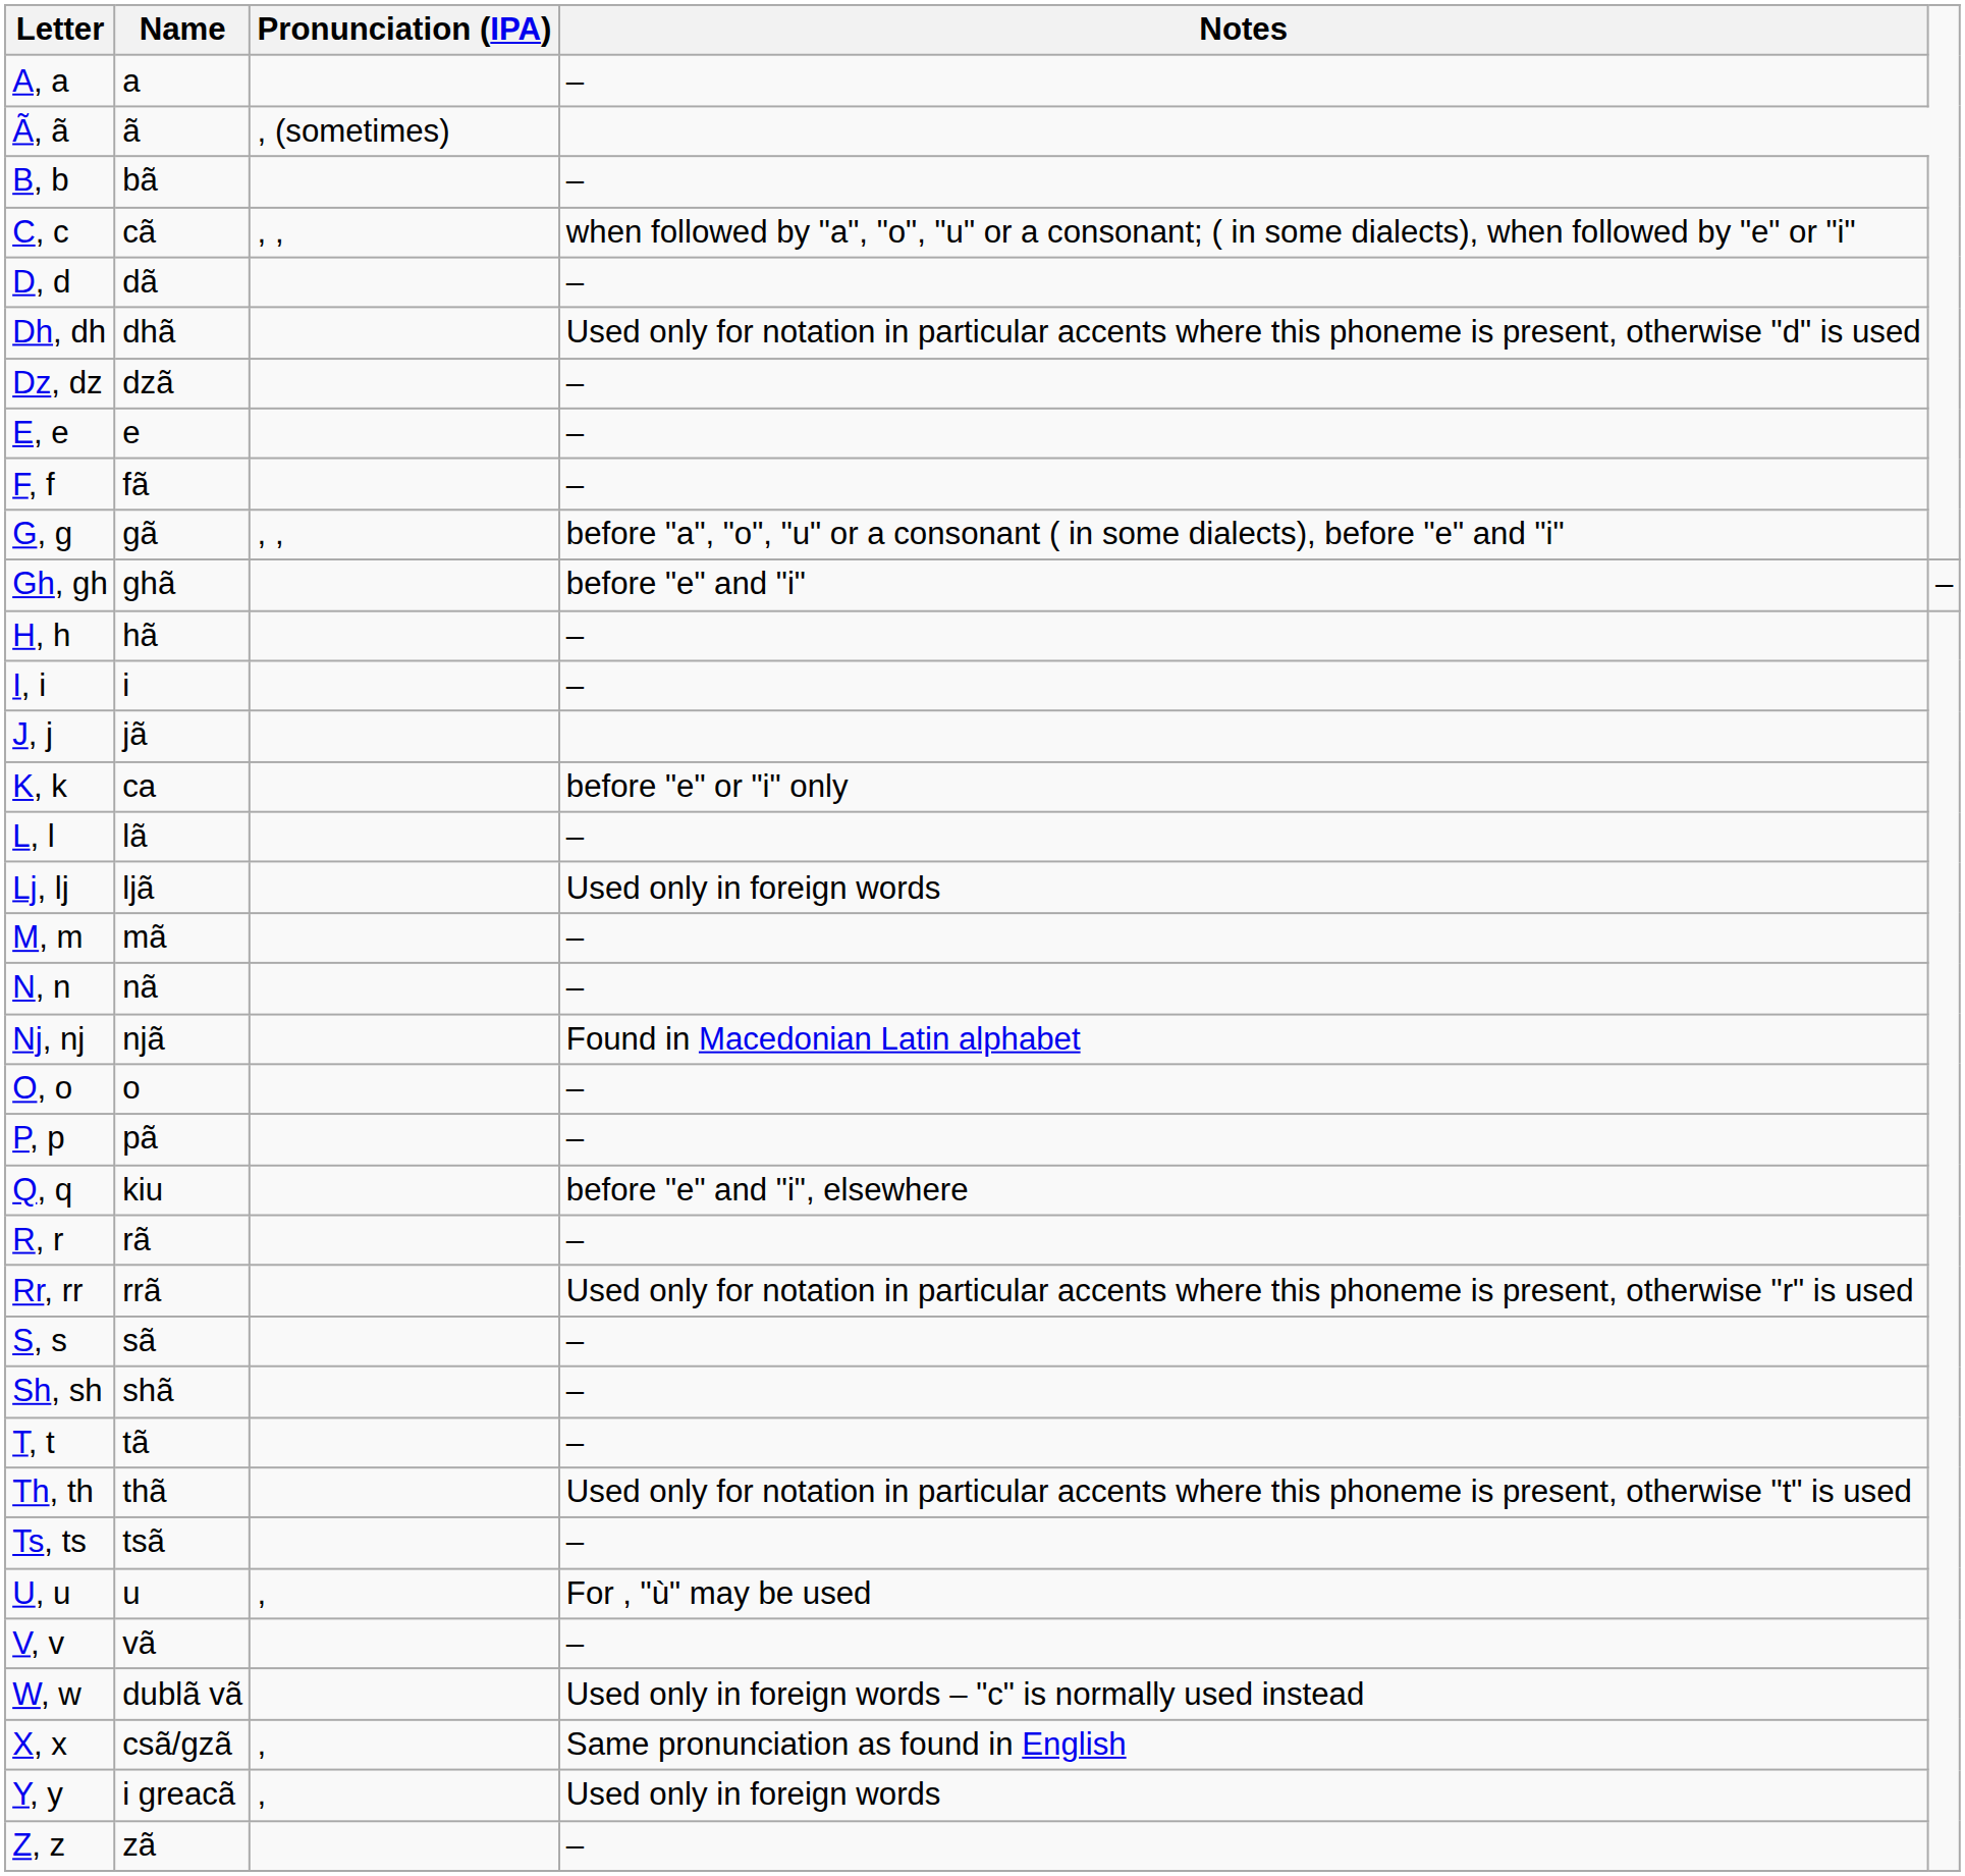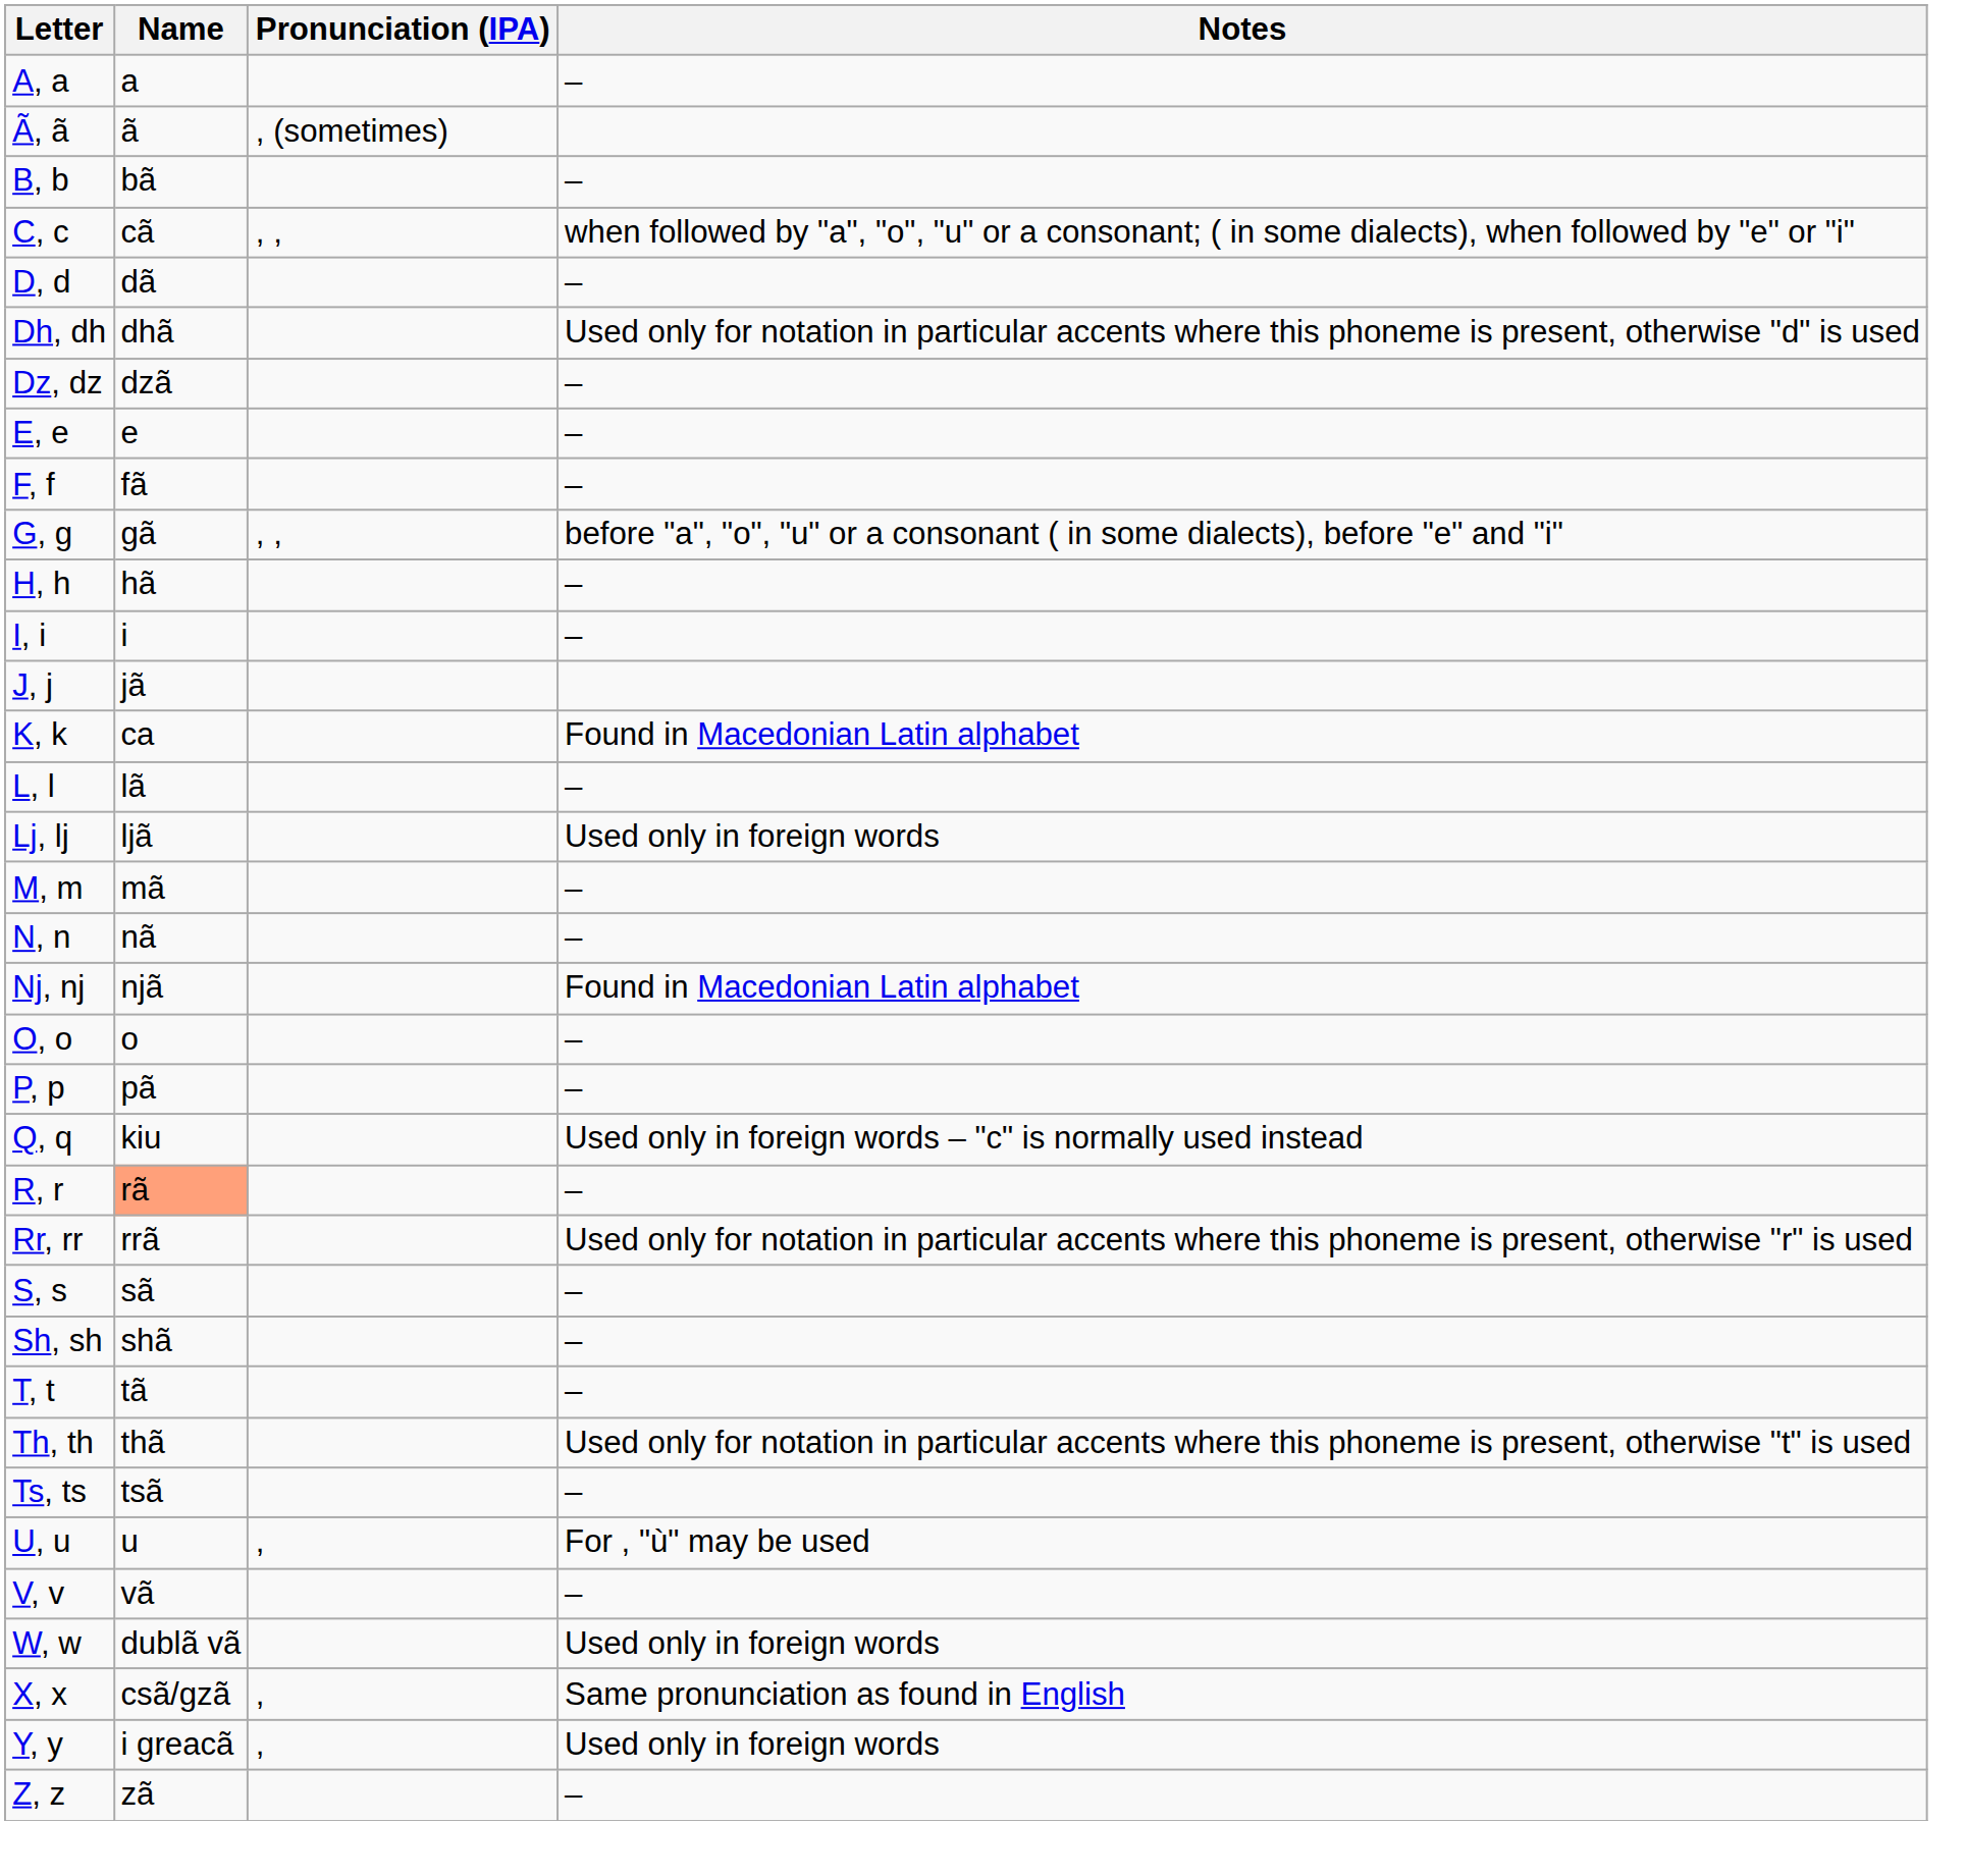- row: Gh, gh | ghã | before "e" and "i" | –
K, k | Notes: before "e" or "i" only -> Found in Macedonian Latin alphabet
Q, q | Notes: before "e" and "i", elsewhere -> Used only in foreign words – "c" is normally used instead
R, r | Name: no background -> lightsalmon background
W, w | Notes: Used only in foreign words – "c" is normally used instead -> Used only in foreign words
